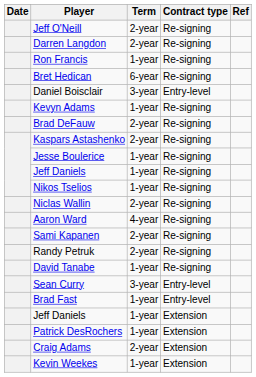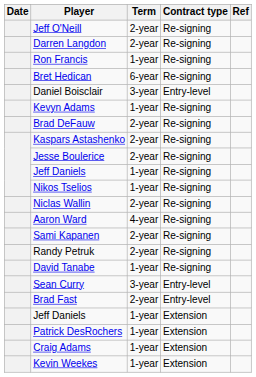Jesse Boulerice | Term: 1-year -> 2-year
Brad Fast | Term: 1-year -> 2-year
Craig Adams | Term: 2-year -> 1-year
